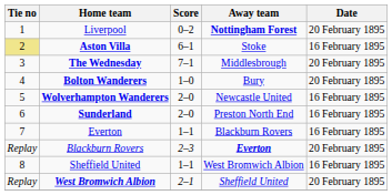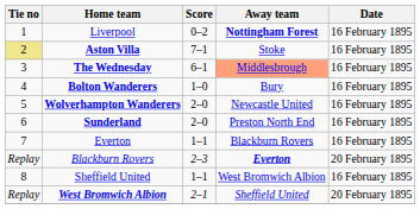Liverpool | Date: 20 February 1895 -> 16 February 1895
Aston Villa | Score: 6–1 -> 7–1
The Wednesday | Score: 7–1 -> 6–1
The Wednesday | Away team: no background -> lightsalmon background
The Wednesday | Date: 20 February 1895 -> 16 February 1895
Bolton Wanderers | Date: 20 February 1895 -> 16 February 1895
